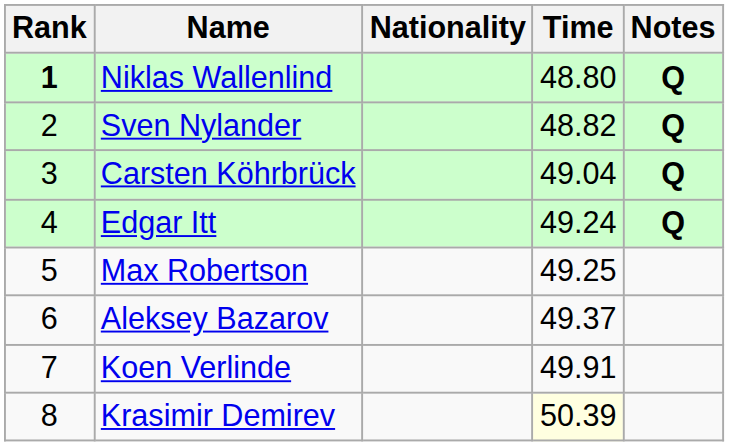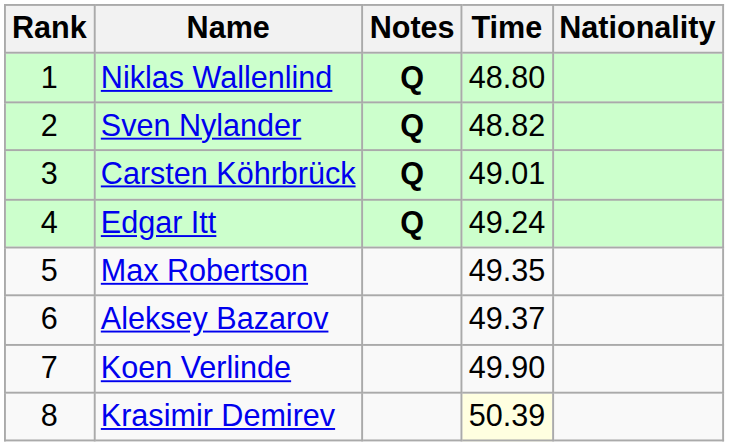columns swapped: Nationality <-> Notes
Niklas Wallenlind | Rank: bold -> normal
Carsten Köhrbrück | Time: 49.04 -> 49.01
Max Robertson | Time: 49.25 -> 49.35
Koen Verlinde | Time: 49.91 -> 49.90
